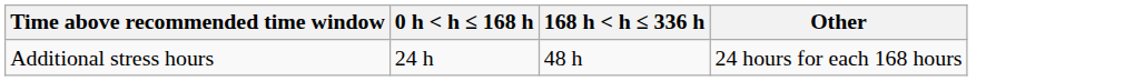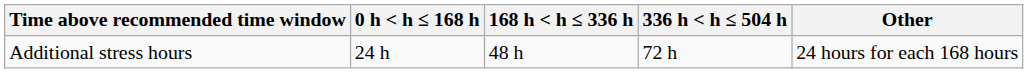+ column: 336 h < h ≤ 504 h | 72 h
